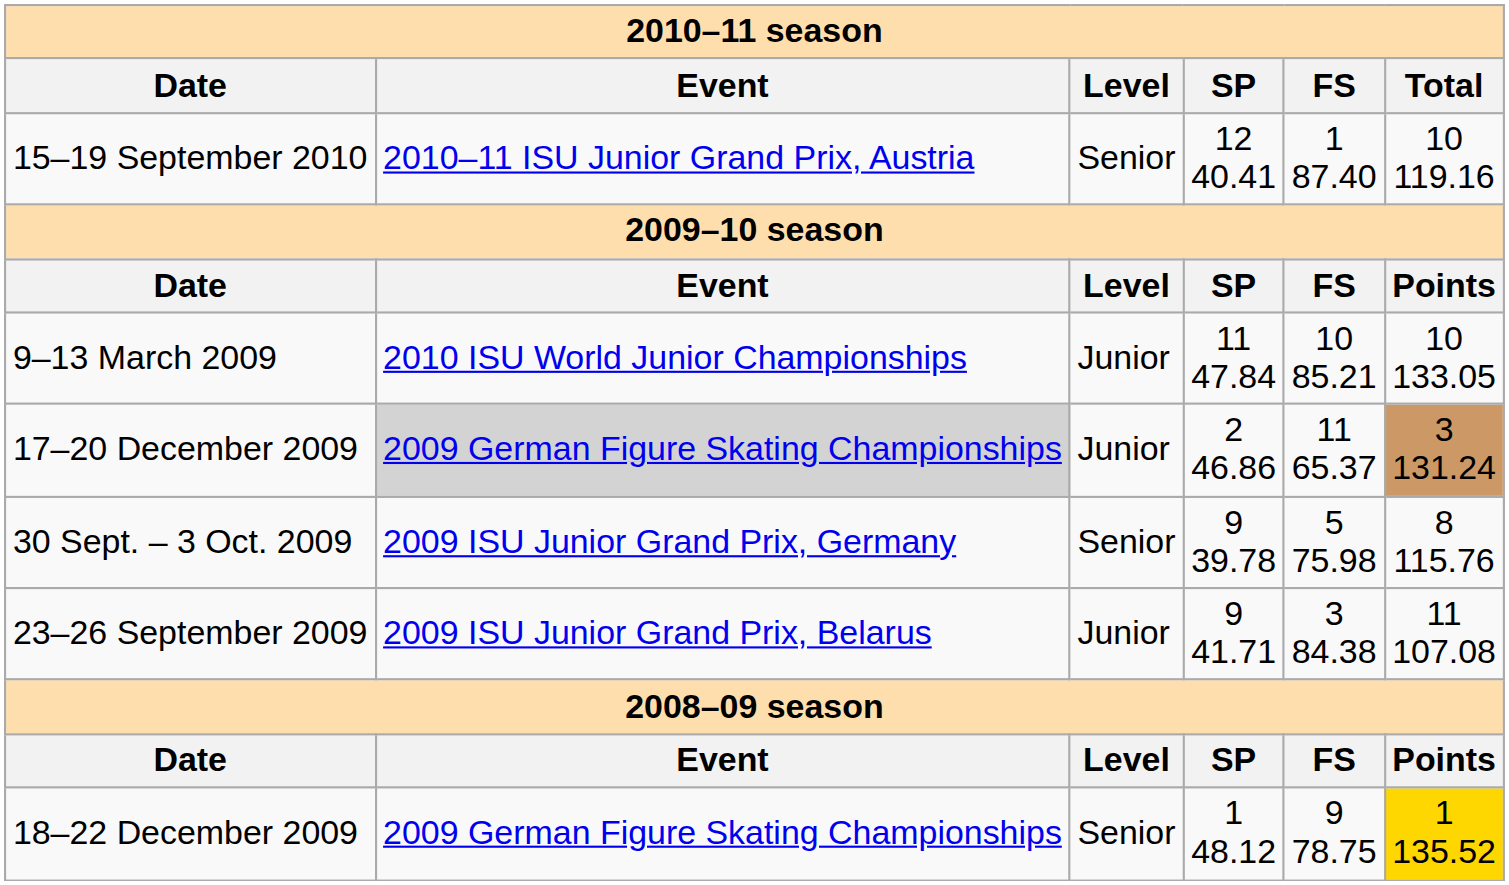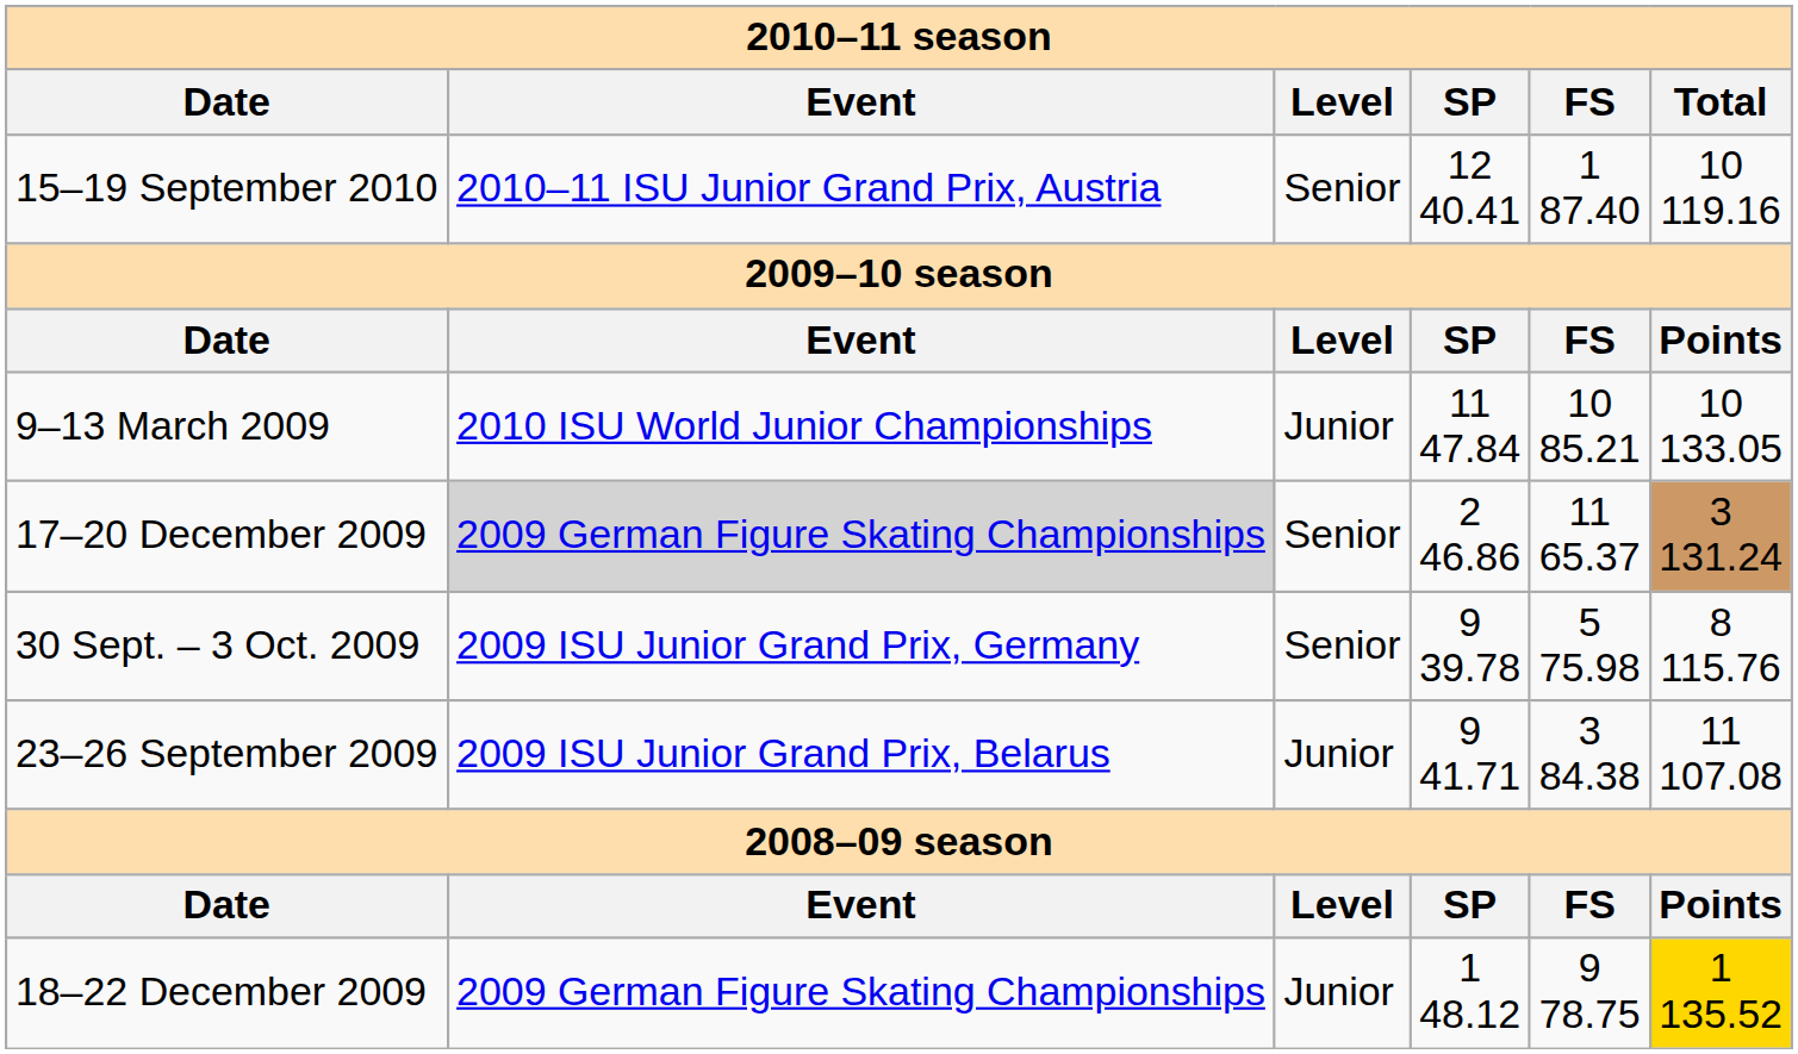17–20 December 2009 | Level: Junior -> Senior
18–22 December 2009 | Level: Senior -> Junior
